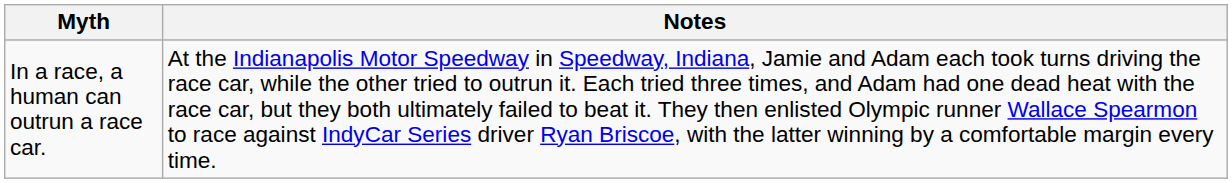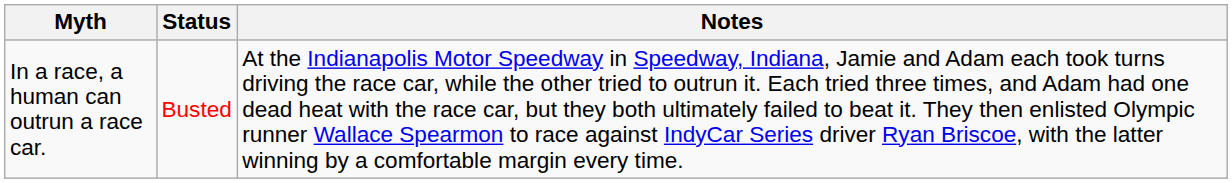+ column: Status | Busted
